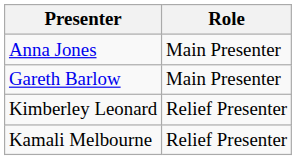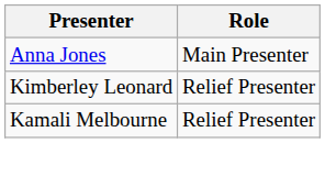- row: Gareth Barlow | Main Presenter
